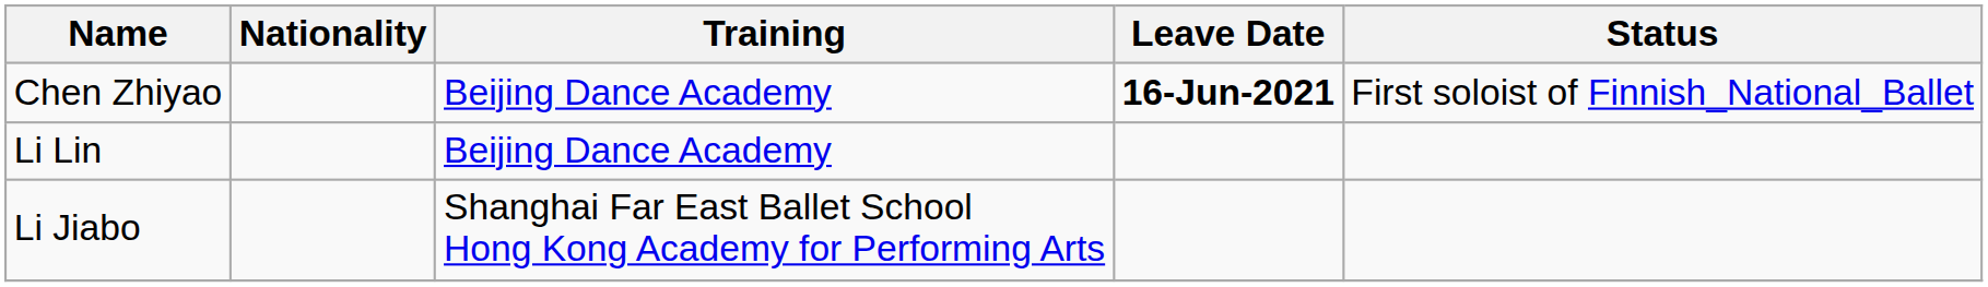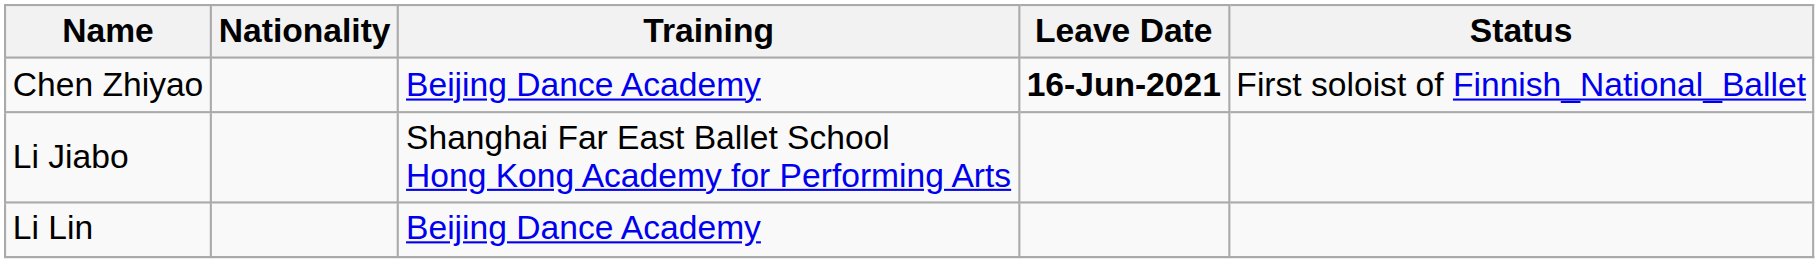rows swapped: Li Jiabo <-> Li Lin
